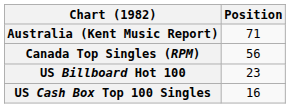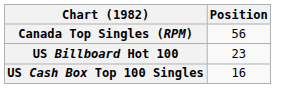- row: Australia (Kent Music Report) | 71
